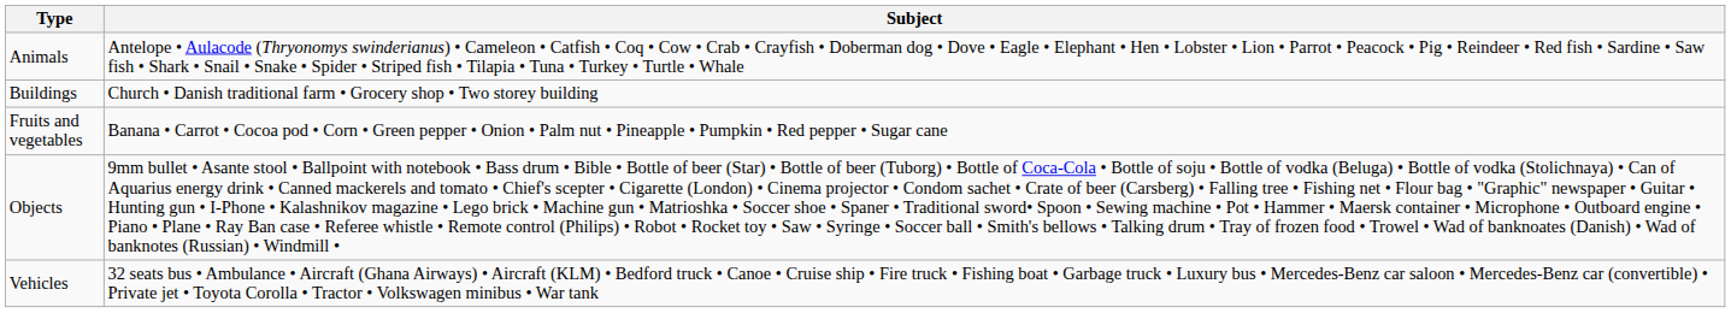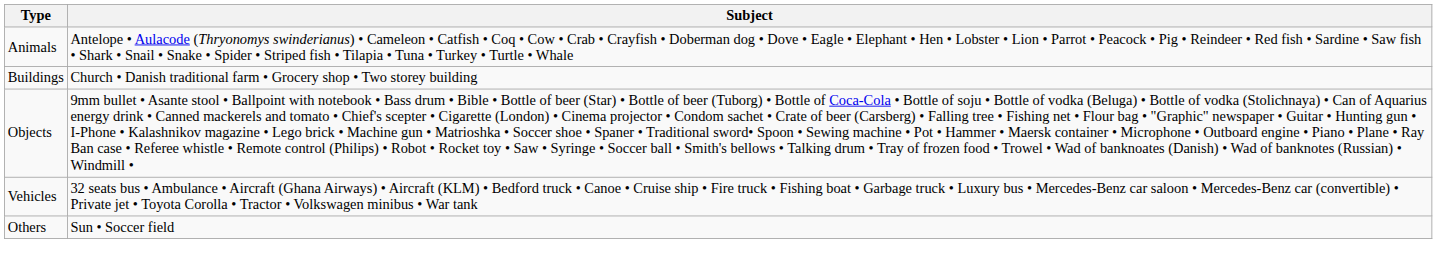- row: Fruits and vegetables | Banana • Carrot • Cocoa pod • Corn • Green pepper • Onion • Palm nut • Pineapple • Pumpkin • Red pepper • Sugar cane
+ row: Others | Sun • Soccer field
